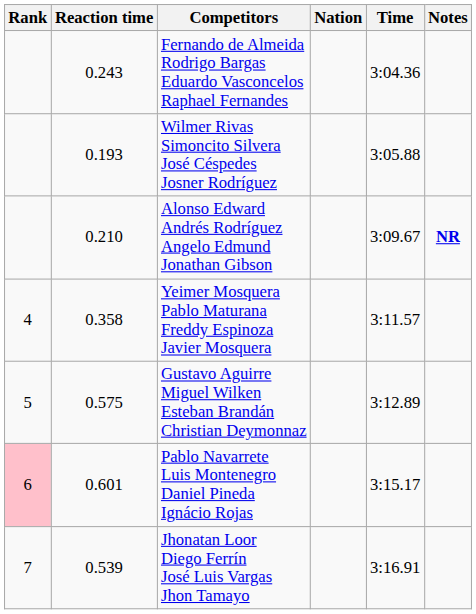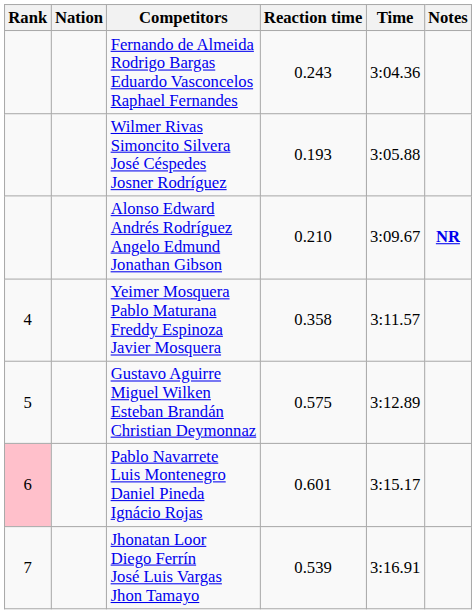columns swapped: Nation <-> Reaction time
